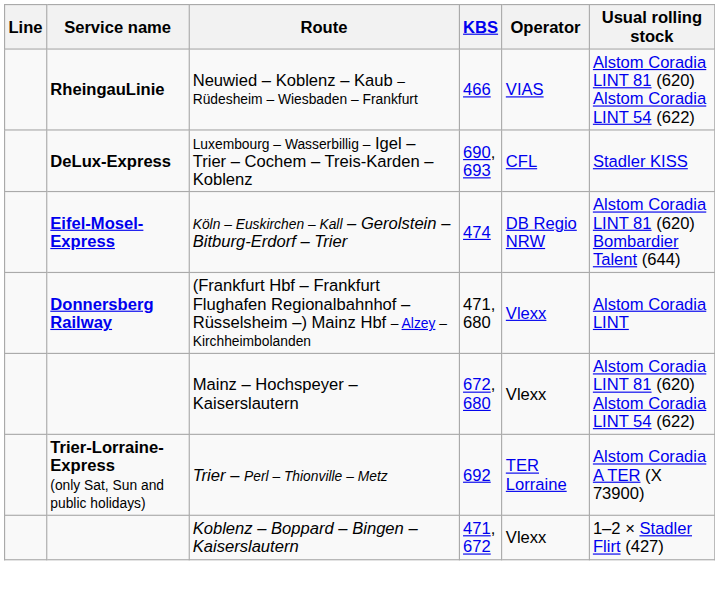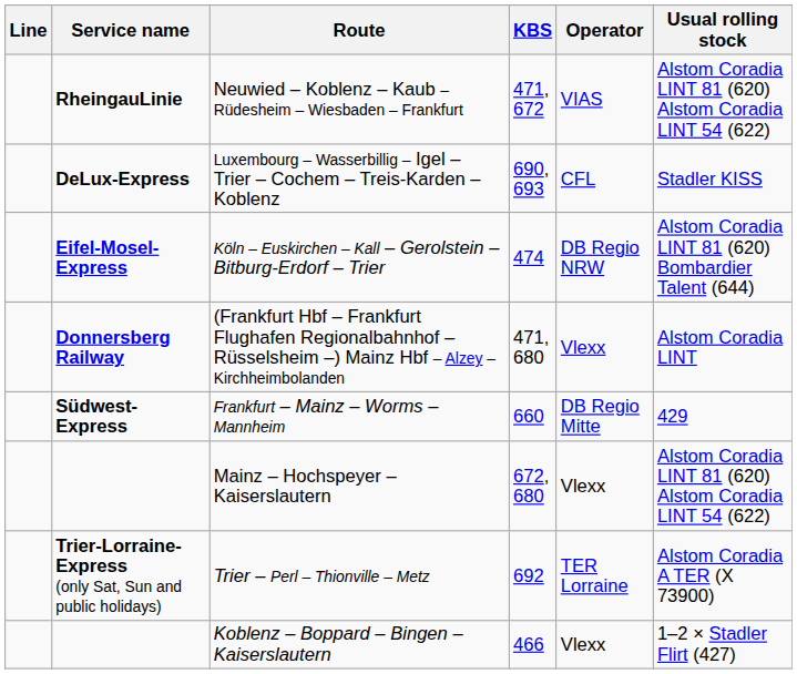Neuwied – Koblenz – Kaub – Rüdesheim – Wiesbaden – Frankfurt | KBS: 466 -> 471, 672
+ row: Südwest-Express | Frankfurt – Mainz – Worms – Mannheim | 660 | DB Regio Mitte | 429
Koblenz – Boppard – Bingen – Kaiserslautern | KBS: 471, 672 -> 466
